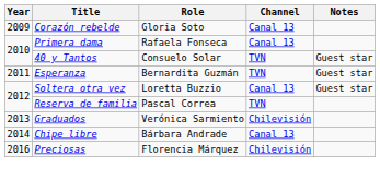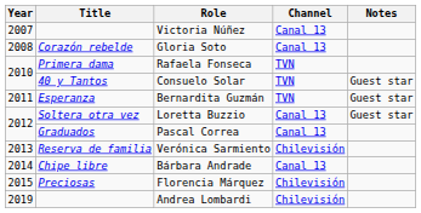+ row: 2007 | Victoria Núñez | Canal 13
Gloria Soto | Year: 2009 -> 2008
Rafaela Fonseca | Channel: Canal 13 -> TVN
Pascal Correa | Title: Reserva de familia -> Graduados
Pascal Correa | Channel: TVN -> Canal 13
Verónica Sarmiento | Title: Graduados -> Reserva de familia
Florencia Márquez | Year: 2016 -> 2015
+ row: 2019 | Andrea Lombardi | Chilevisión
